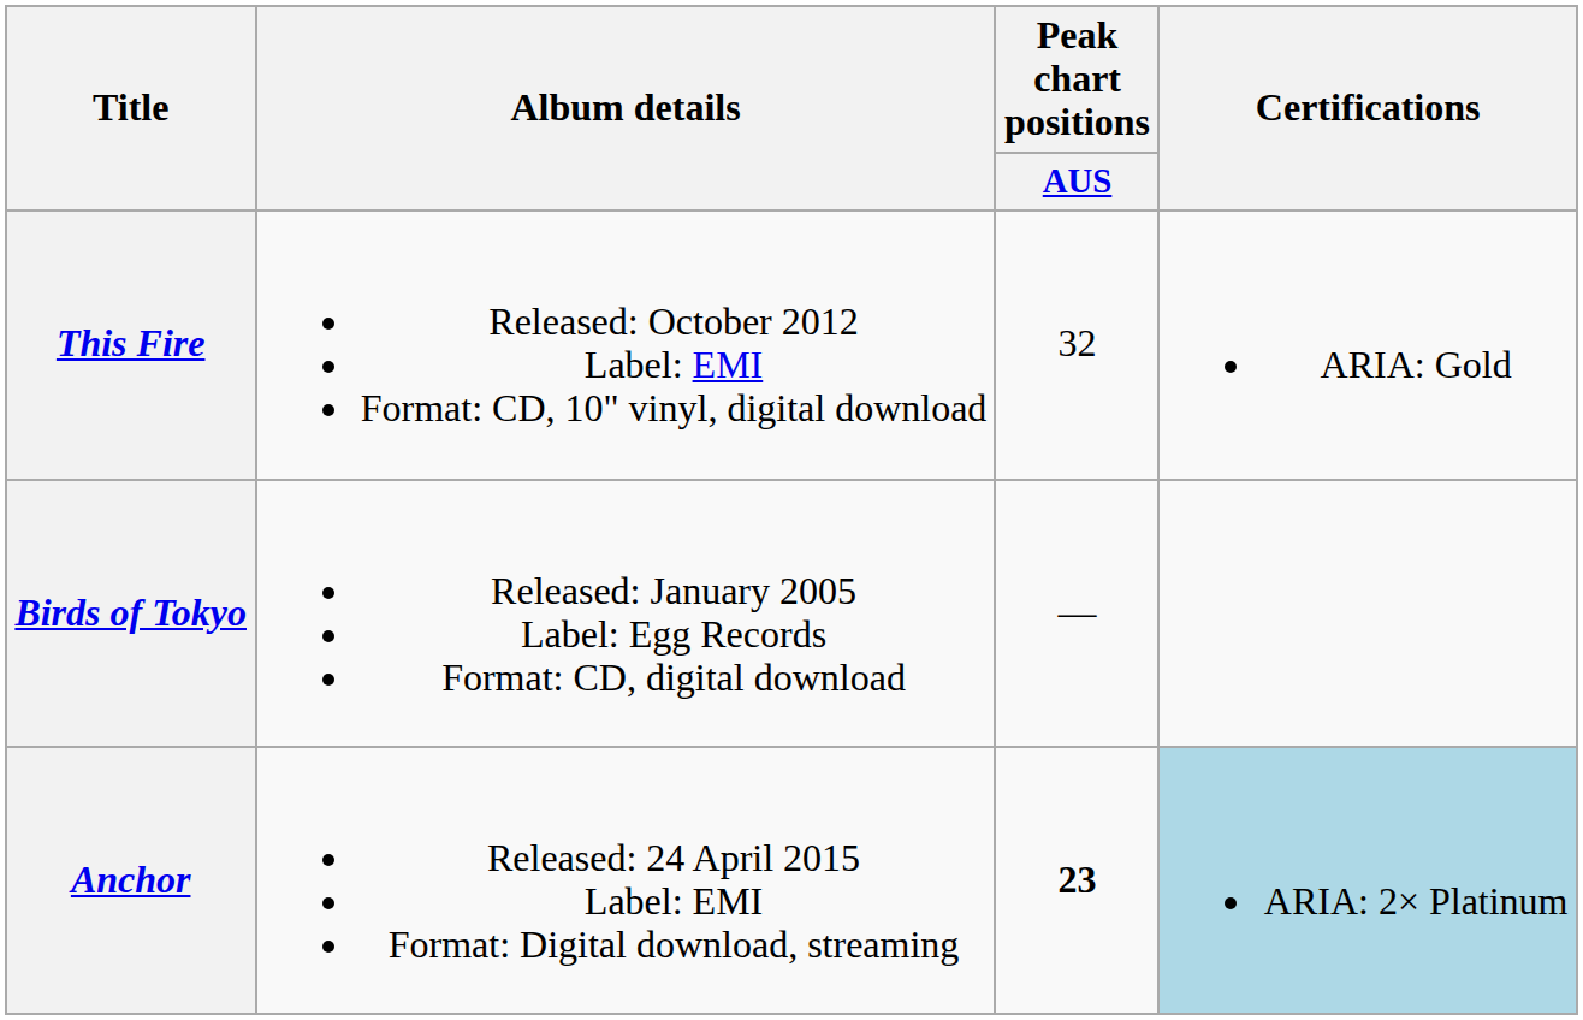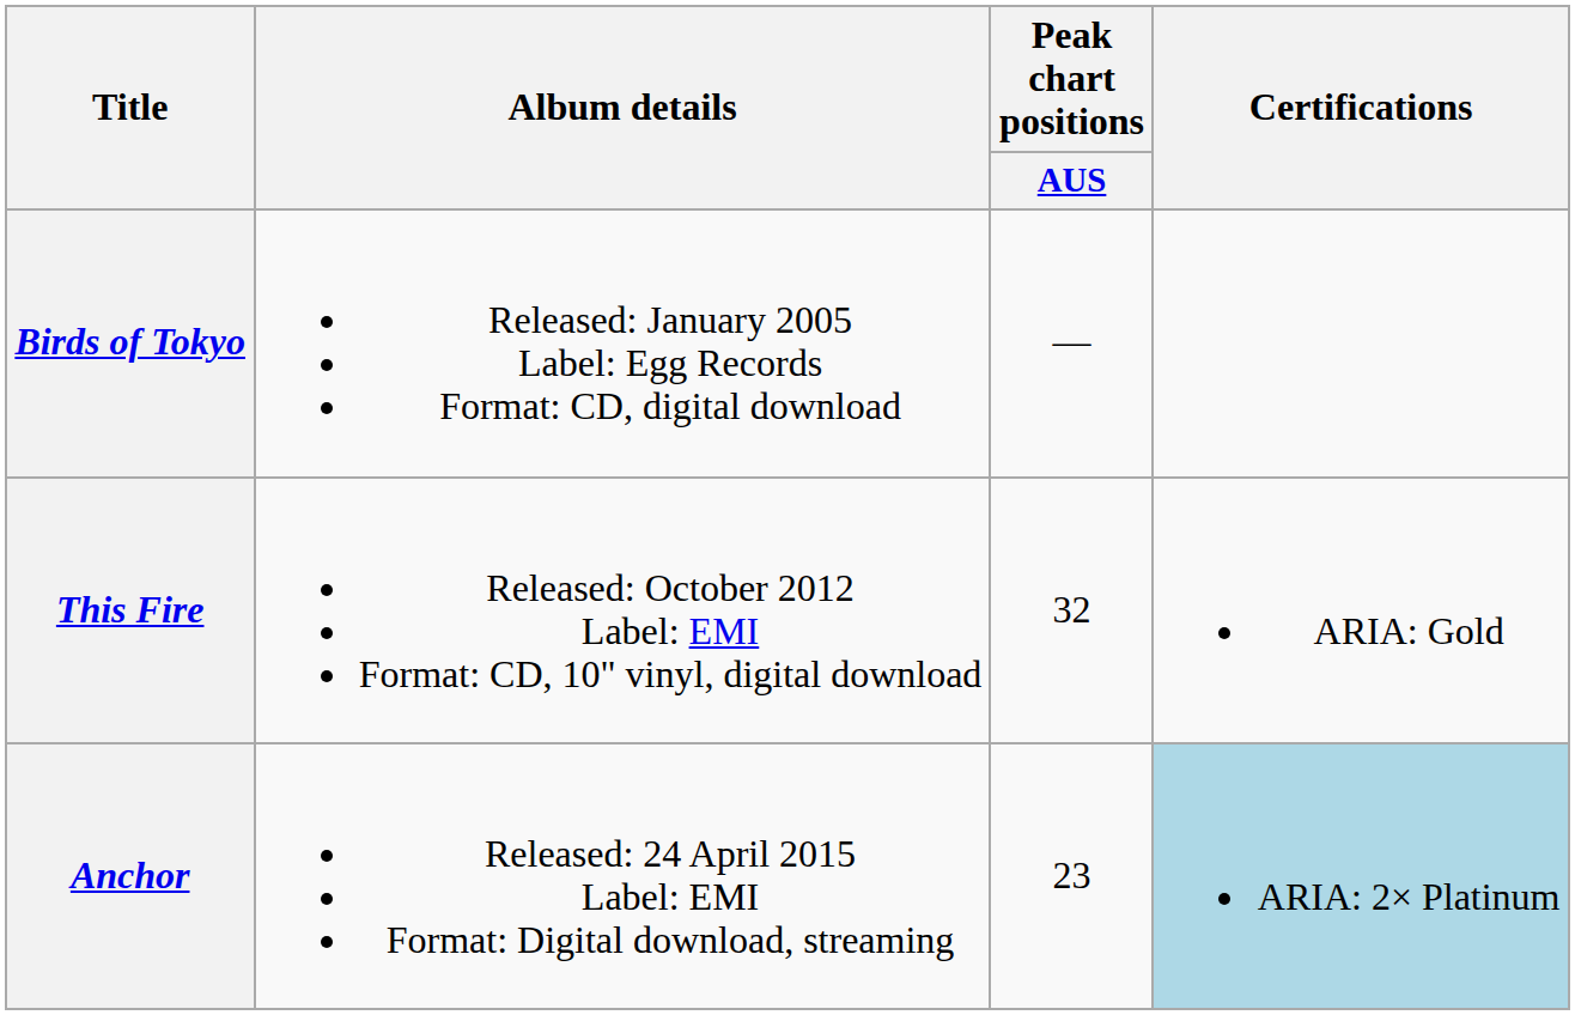rows swapped: Birds of Tokyo <-> This Fire
Anchor | Peak chart positions / AUS: bold -> normal
